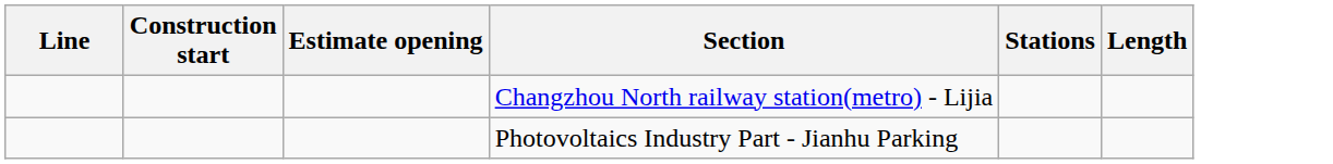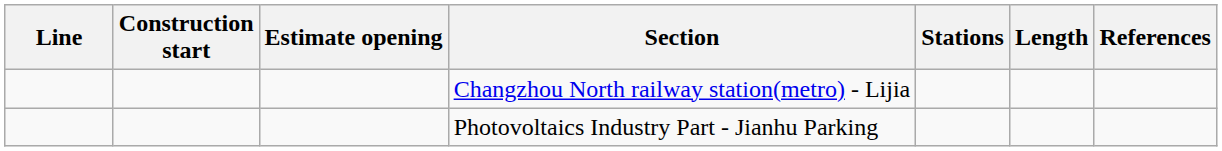+ column: References
